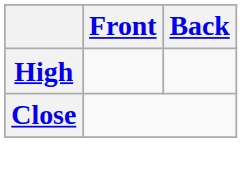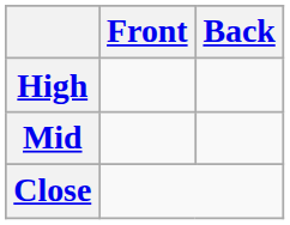+ row: Mid
